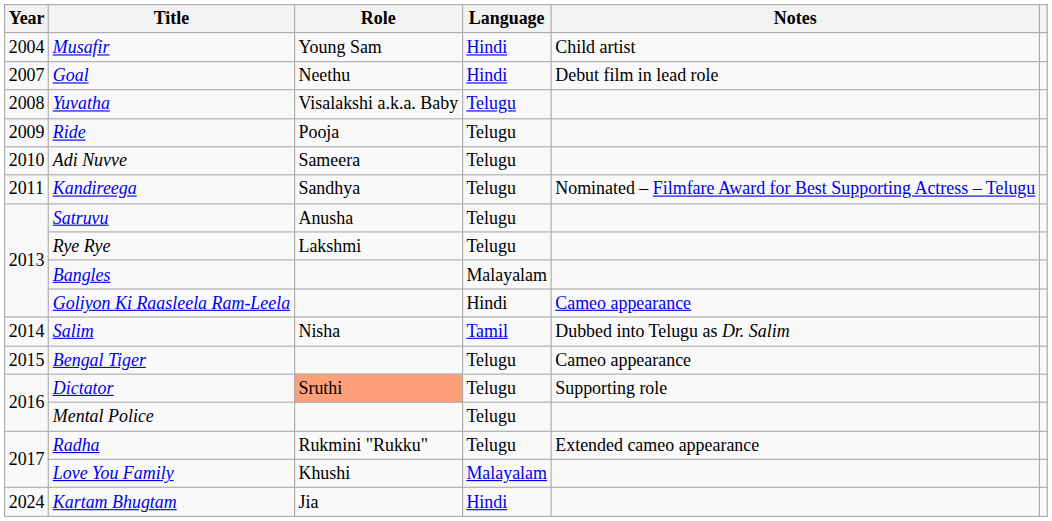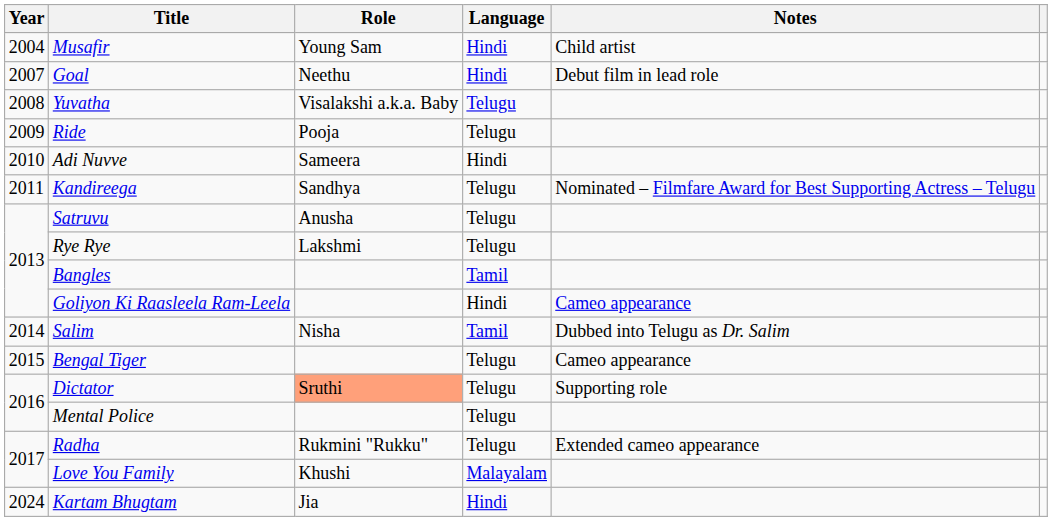Adi Nuvve | Language: Telugu -> Hindi
Bangles | Language: Malayalam -> Tamil
